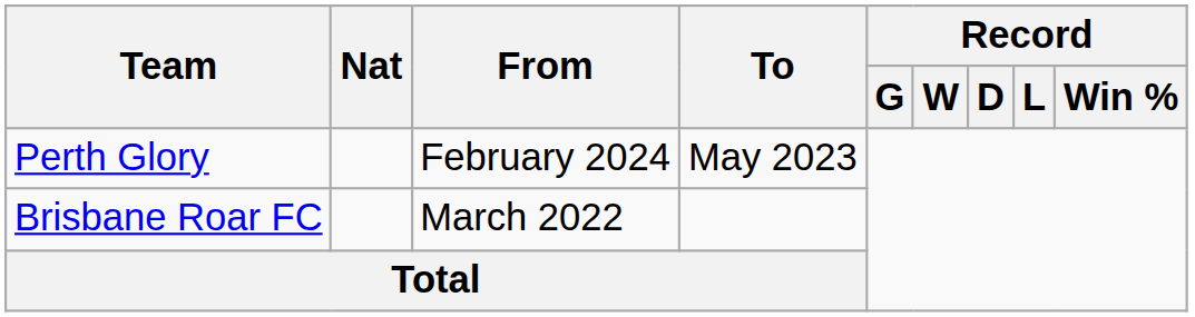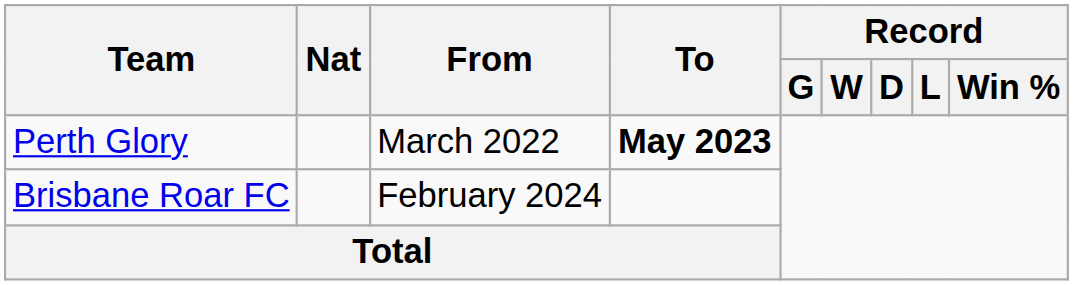Perth Glory | From: February 2024 -> March 2022
Perth Glory | To: normal -> bold
Brisbane Roar FC | From: March 2022 -> February 2024
